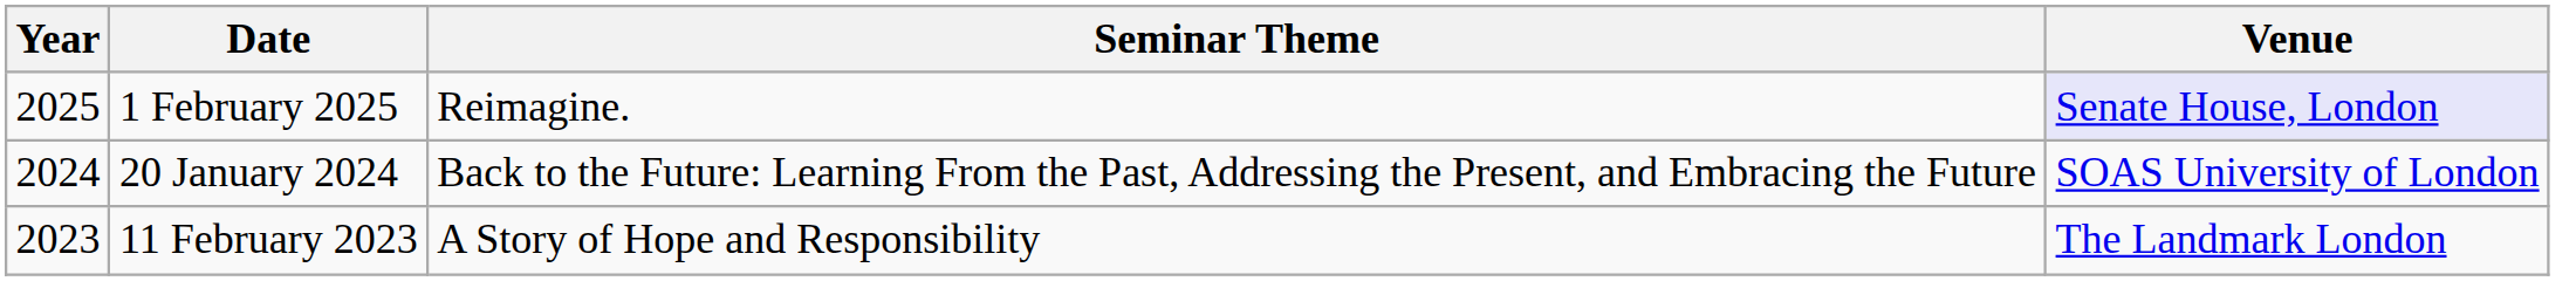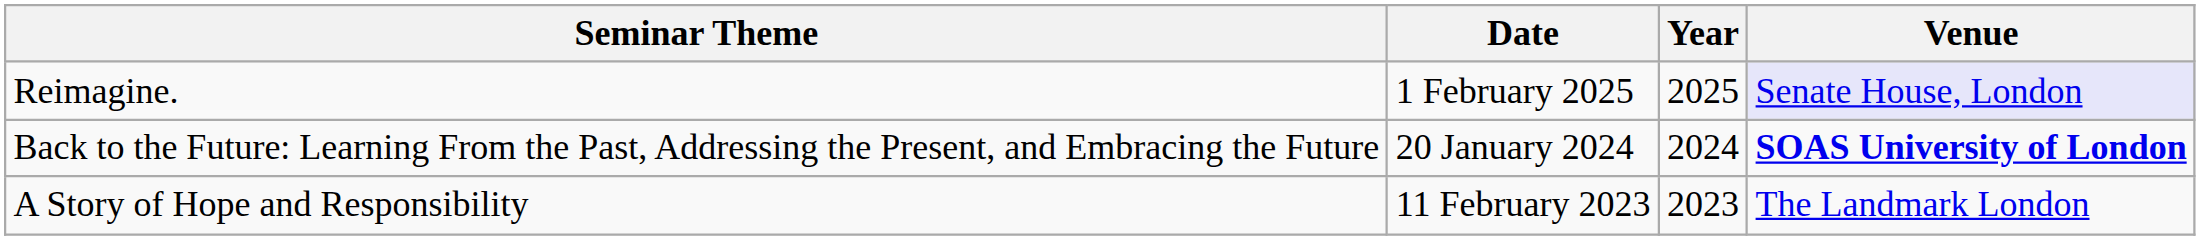columns swapped: Year <-> Seminar Theme
20 January 2024 | Venue: normal -> bold
